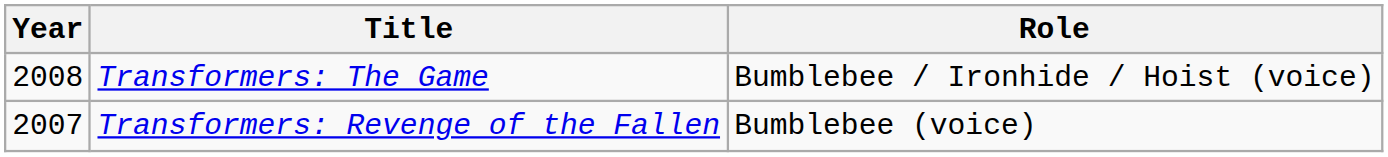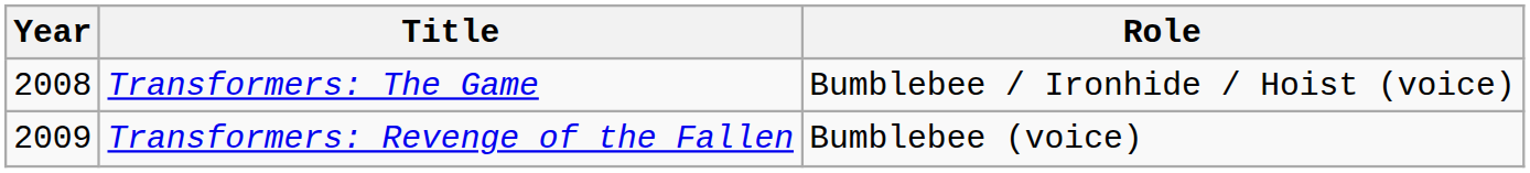Transformers: Revenge of the Fallen | Year: 2007 -> 2009
